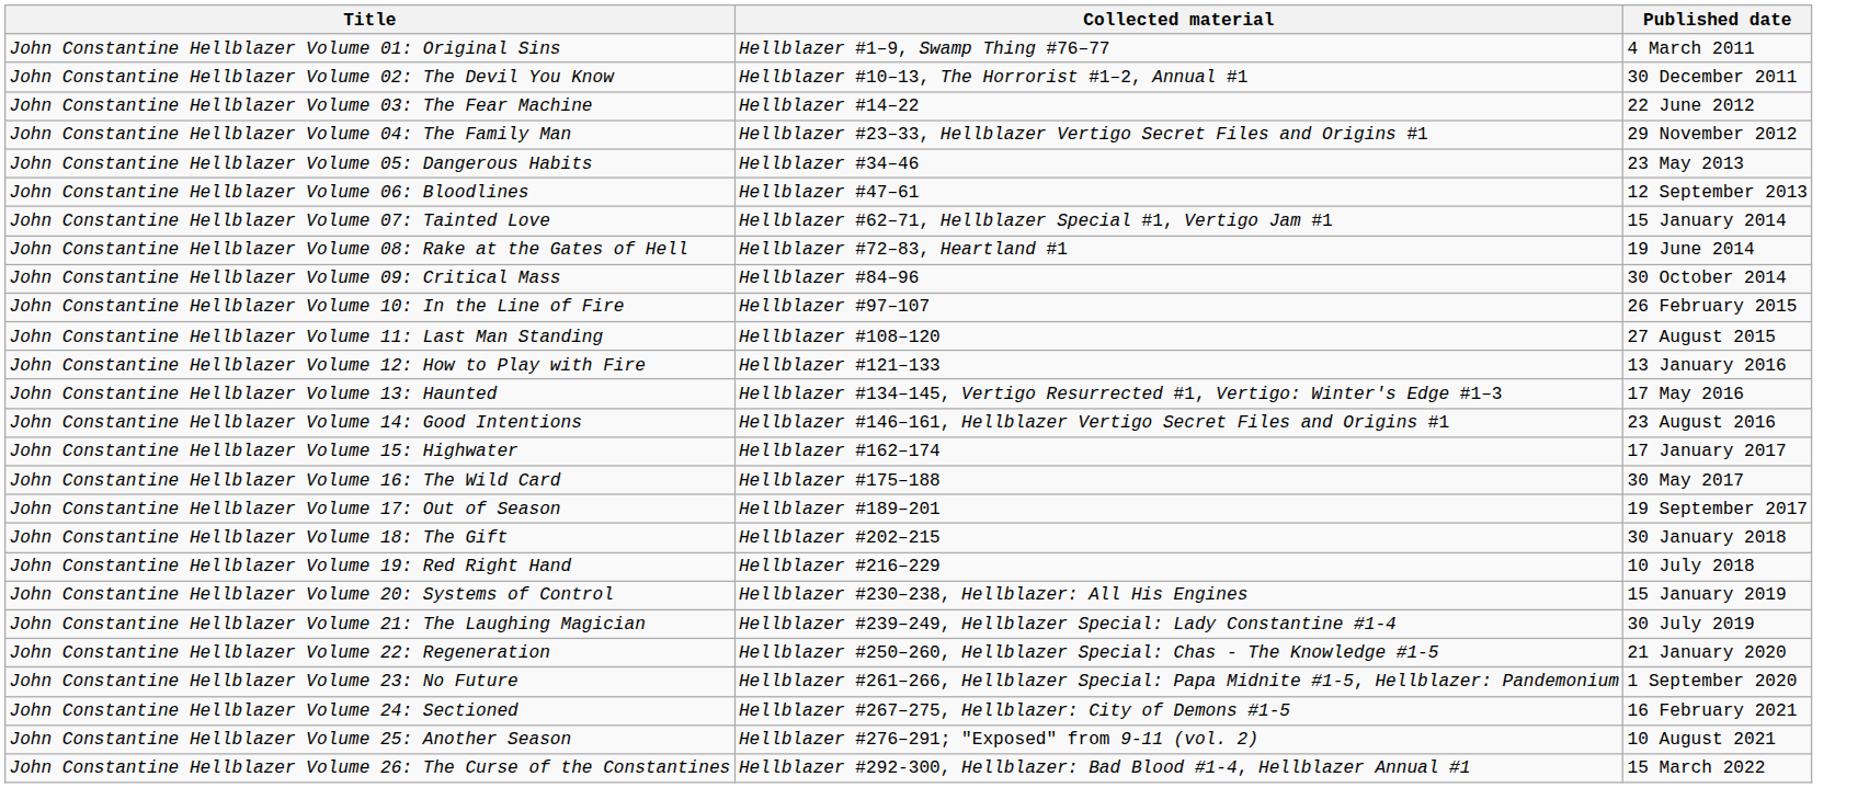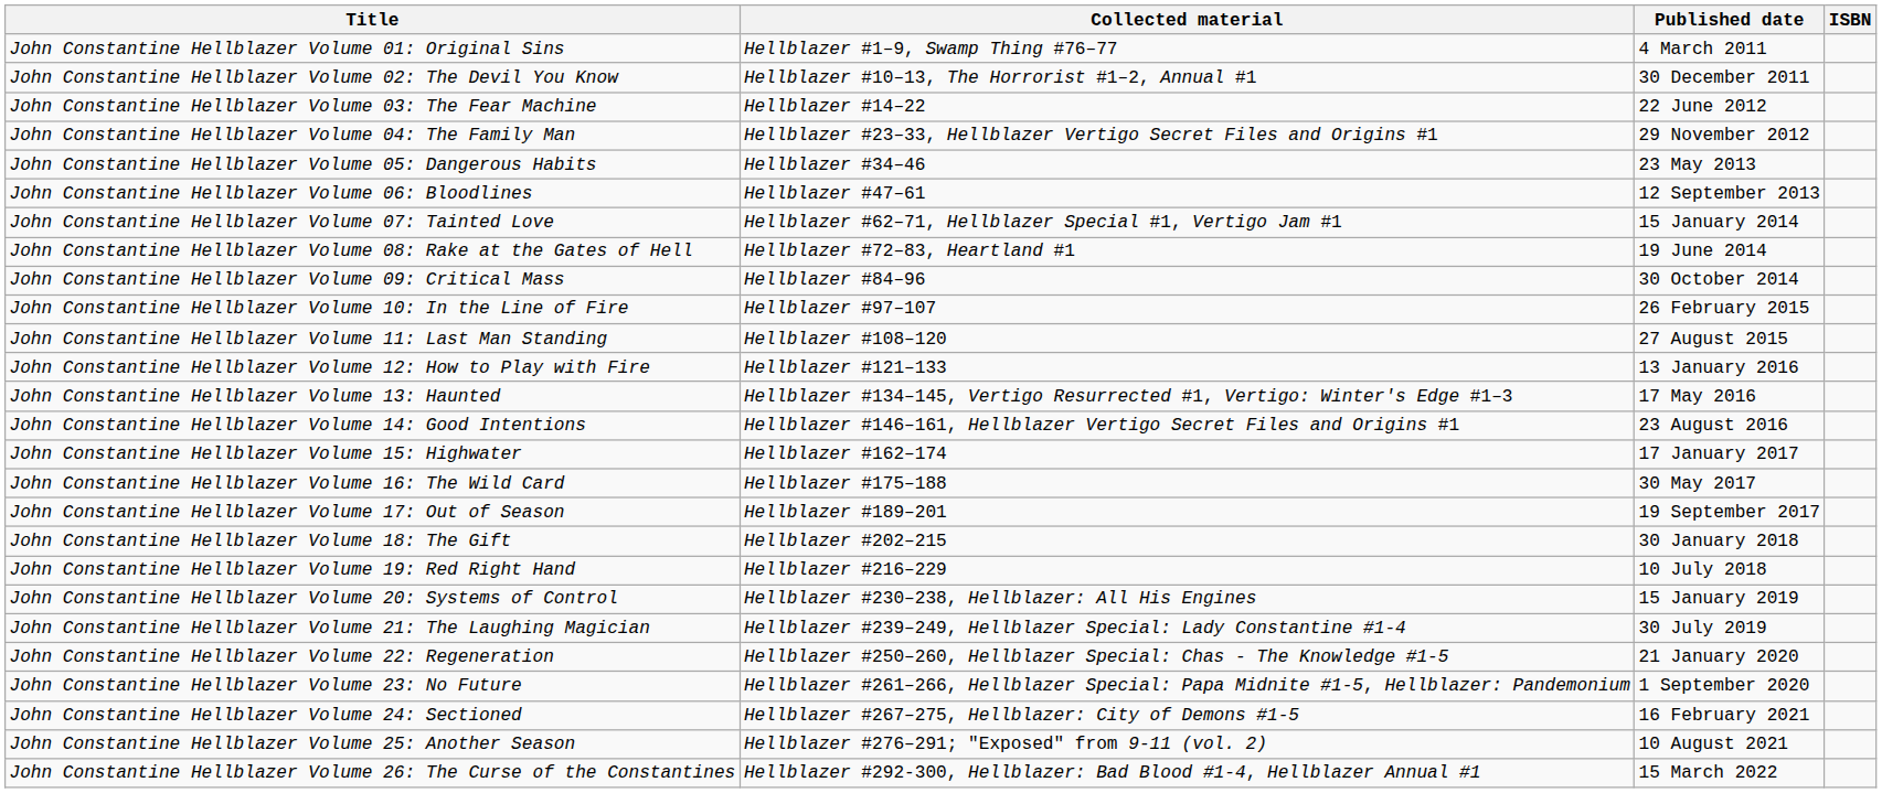+ column: ISBN
